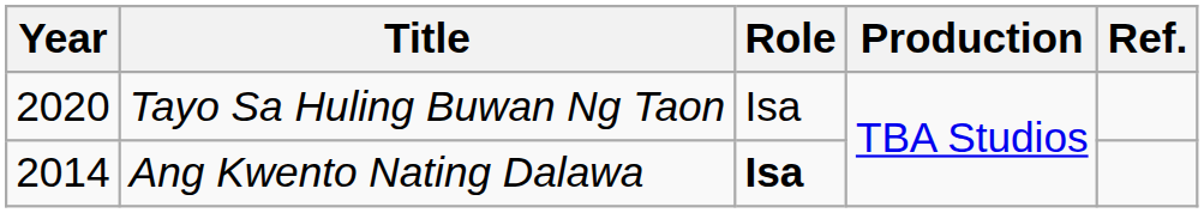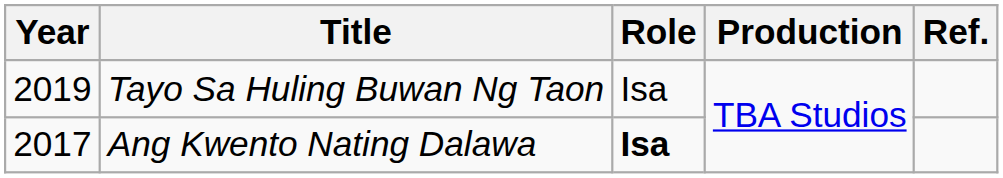Tayo Sa Huling Buwan Ng Taon | Year: 2020 -> 2019
Ang Kwento Nating Dalawa | Year: 2014 -> 2017
